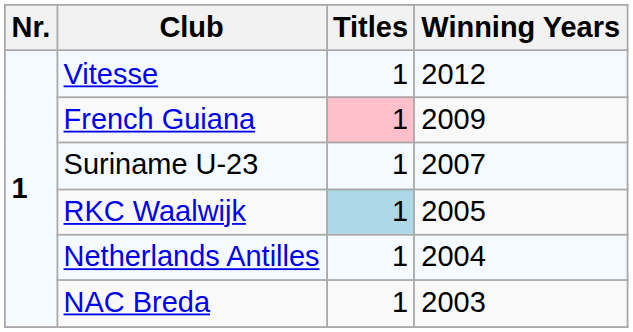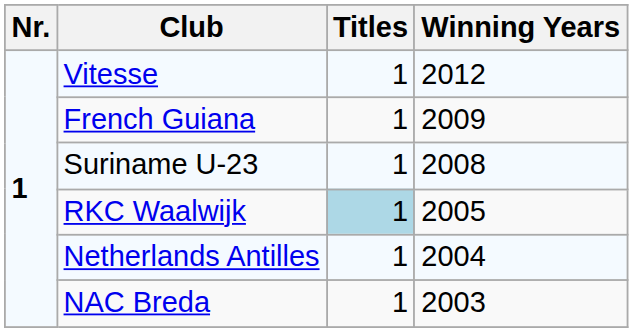French Guiana | Titles: pink background -> no background
Suriname U-23 | Winning Years: 2007 -> 2008
